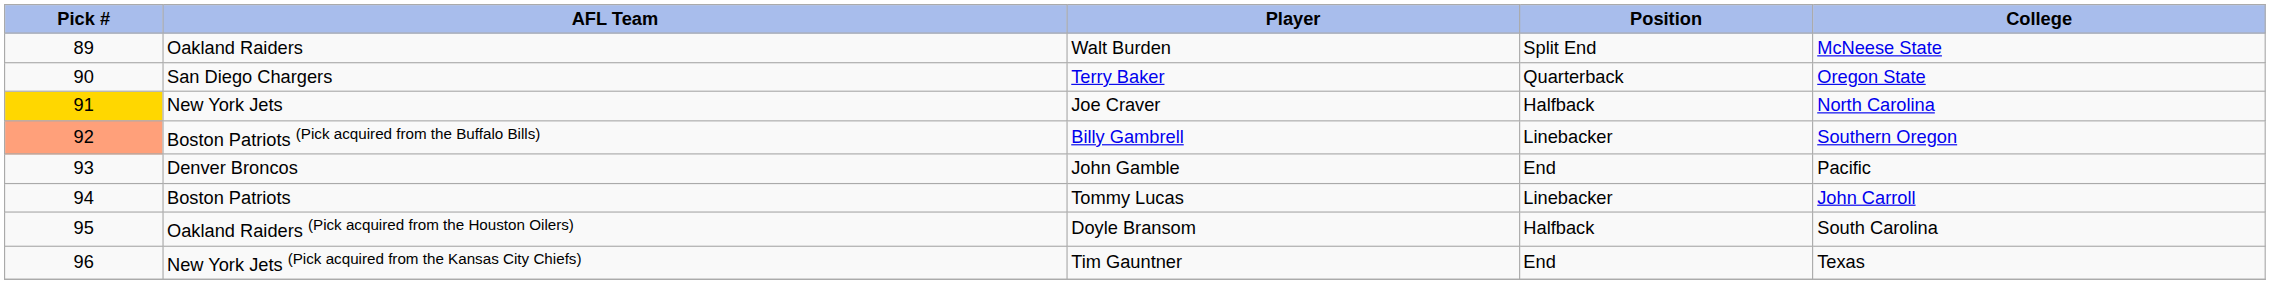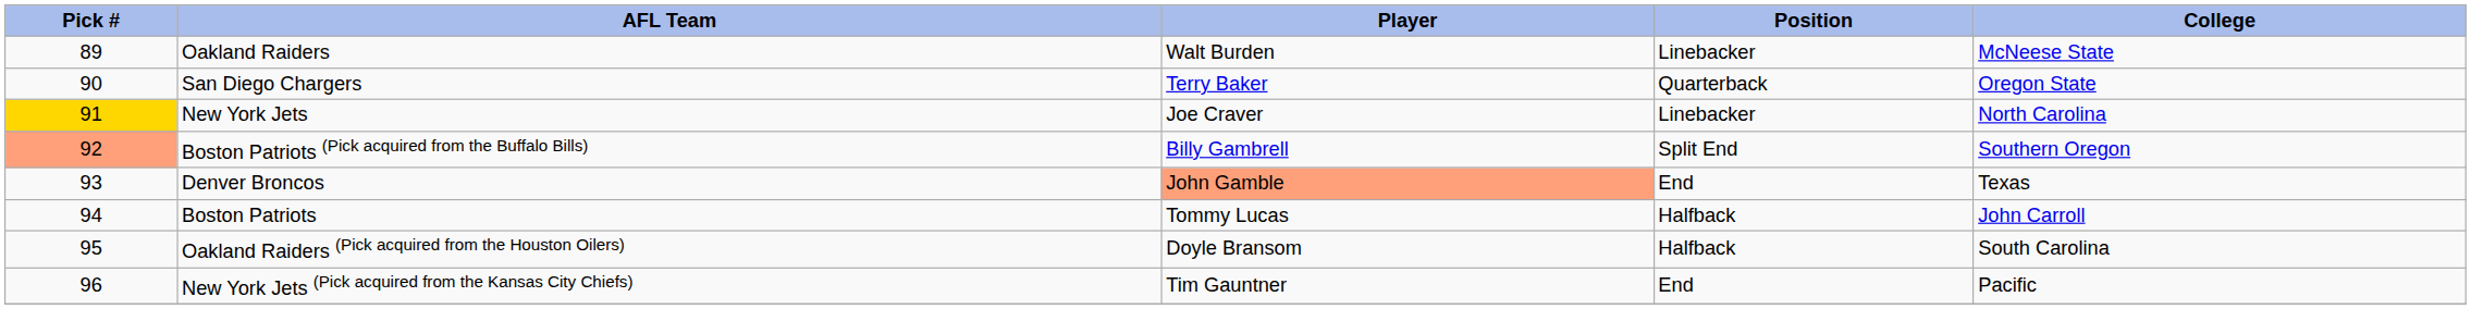Oakland Raiders | Position: Split End -> Linebacker
New York Jets | Position: Halfback -> Linebacker
Boston Patriots (Pick acquired from the Buffalo Bills) | Position: Linebacker -> Split End
Denver Broncos | Player: no background -> lightsalmon background
Denver Broncos | College: Pacific -> Texas
Boston Patriots | Position: Linebacker -> Halfback
New York Jets (Pick acquired from the Kansas City Chiefs) | College: Texas -> Pacific
